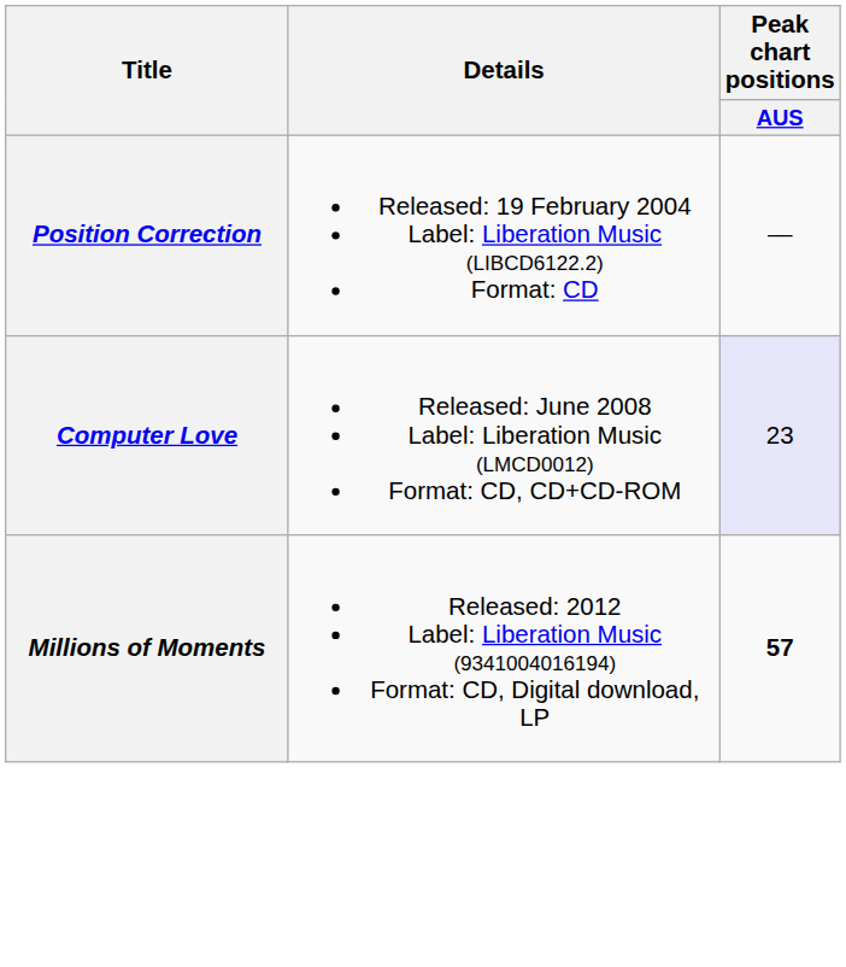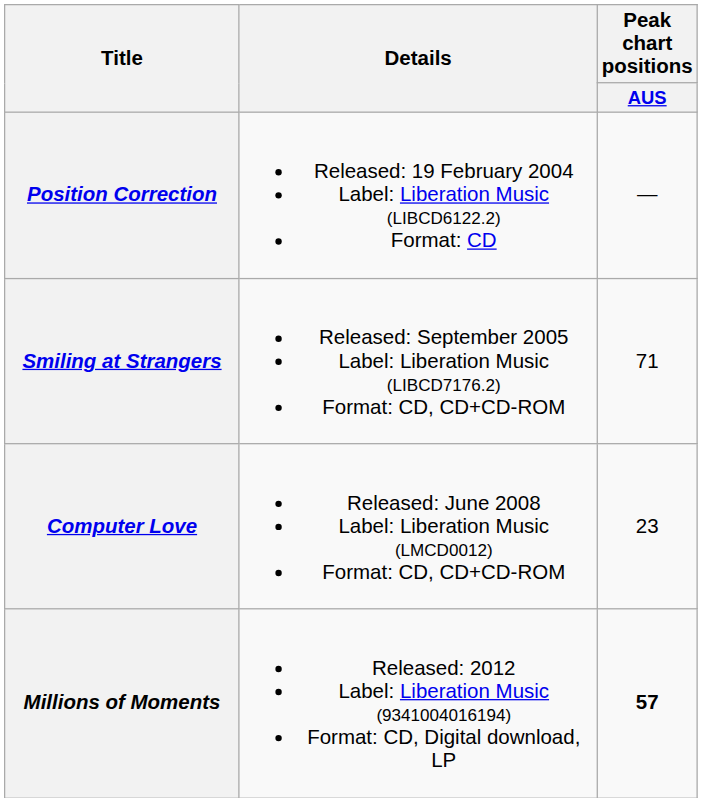+ row: Smiling at Strangers | Released: September 2005 Label: Liberation Music (LIBCD7176.2) Format: CD, CD+CD-ROM | 71
Computer Love | Peak chart positions / AUS: lavender background -> no background
